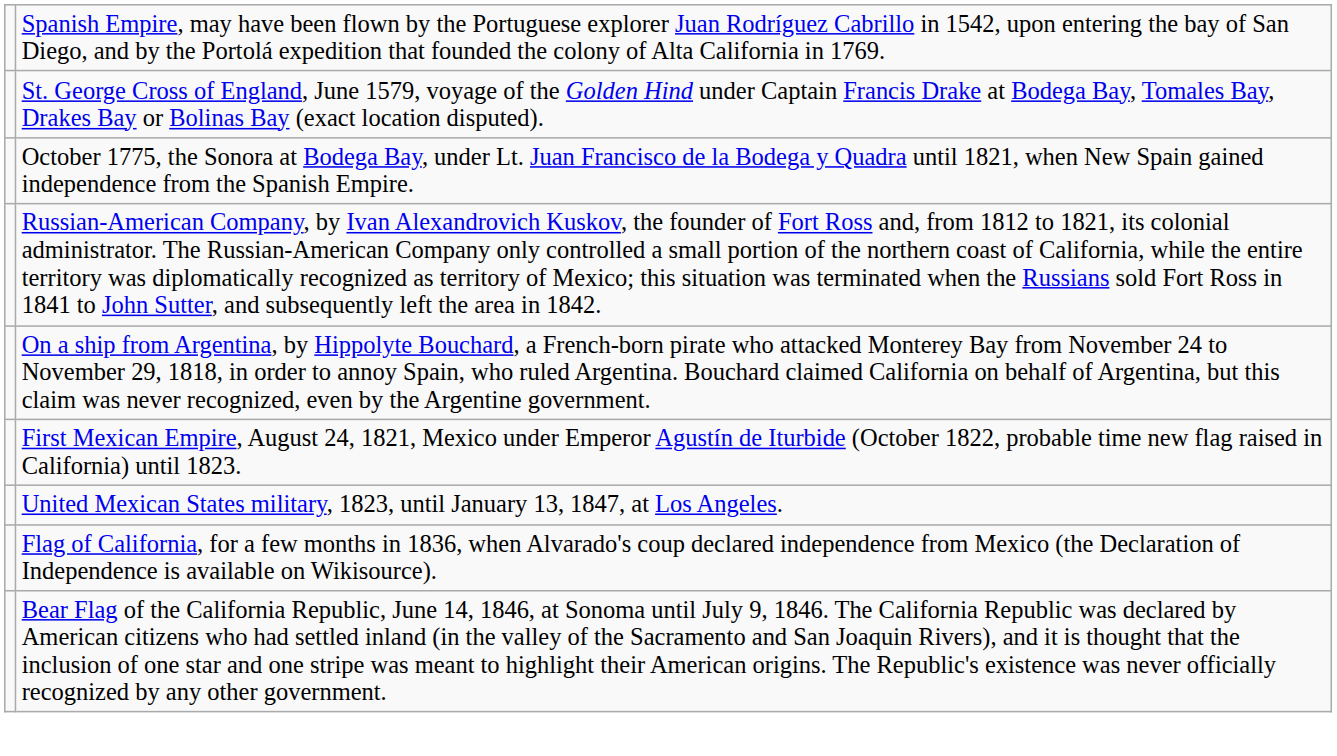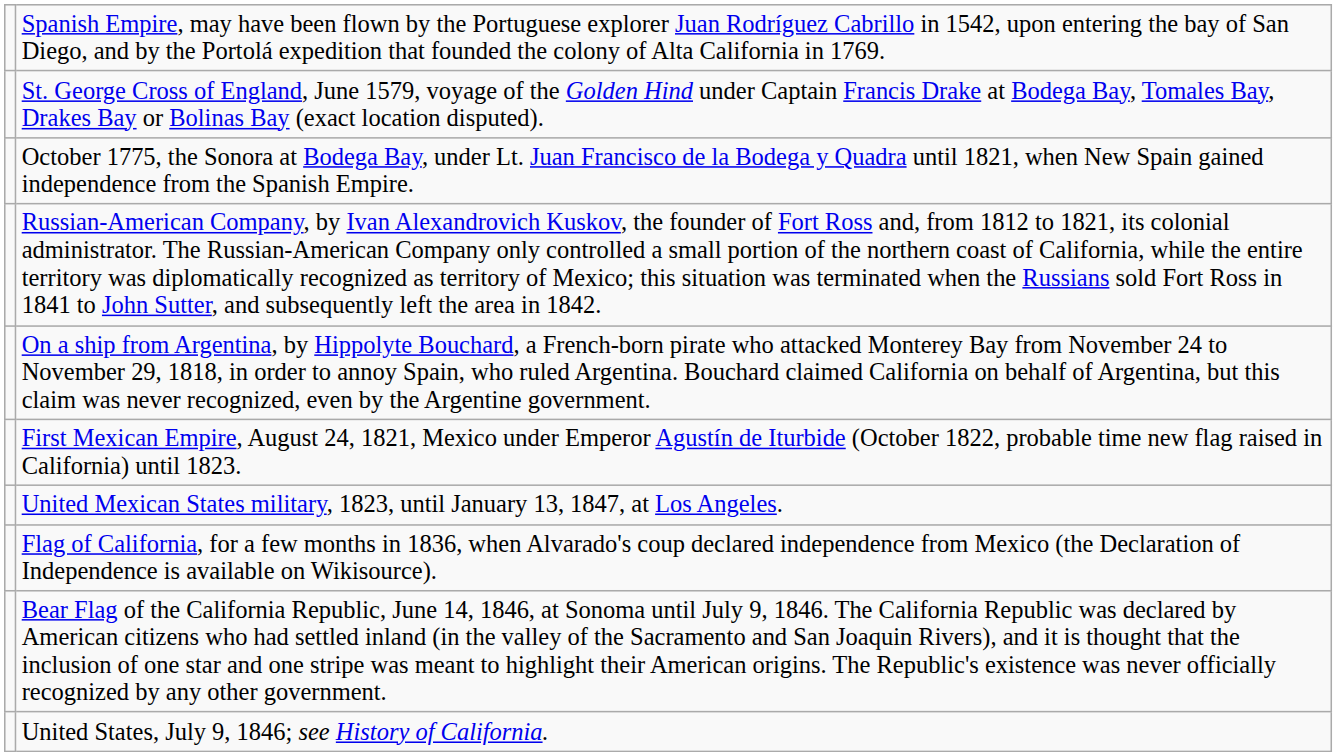+ row: United States, July 9, 1846; see History of California.
